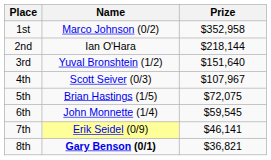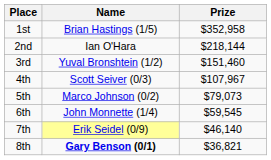1st | Name: Marco Johnson (0/2) -> Brian Hastings (1/5)
3rd | Prize: $151,640 -> $151,460
5th | Name: Brian Hastings (1/5) -> Marco Johnson (0/2)
5th | Prize: $72,075 -> $79,073
7th | Prize: $46,141 -> $46,140
